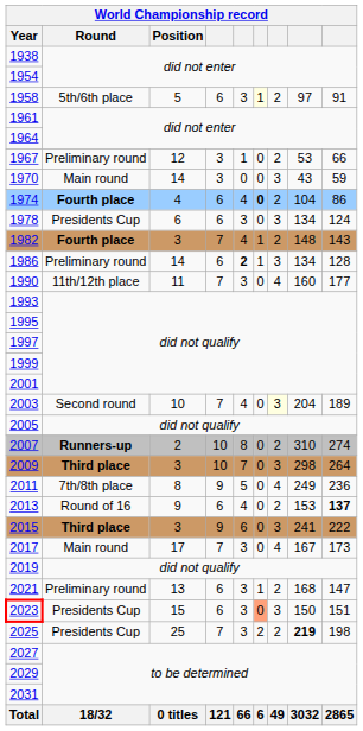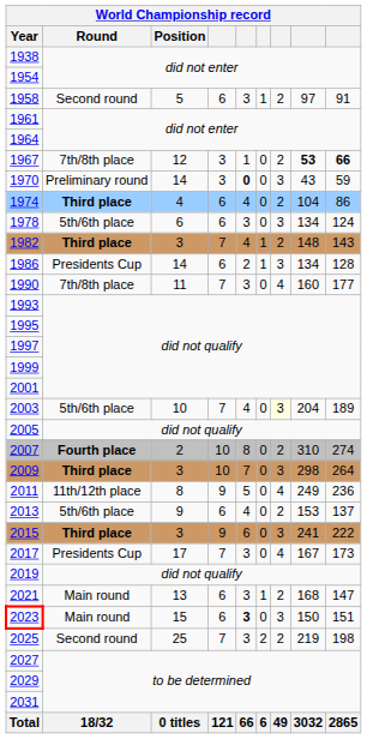1958 | Round: 5th/6th place -> Second round
1958 | column 6: lightyellow background -> no background
1967 | Round: Preliminary round -> 7th/8th place
1967 | column 8: normal -> bold
1967 | column 9: normal -> bold
1970 | Round: Main round -> Preliminary round
1970 | column 5: normal -> bold
1974 | Round: Fourth place -> Third place
1974 | column 6: bold -> normal
1978 | Round: Presidents Cup -> 5th/6th place
1982 | Round: Fourth place -> Third place
1986 | Round: Preliminary round -> Presidents Cup
1986 | column 5: bold -> normal
1990 | Round: 11th/12th place -> 7th/8th place
2003 | Round: Second round -> 5th/6th place
2007 | Round: Runners-up -> Fourth place
2011 | Round: 7th/8th place -> 11th/12th place
2013 | Round: Round of 16 -> 5th/6th place
2013 | column 9: bold -> normal
2017 | Round: Main round -> Presidents Cup
2021 | Round: Preliminary round -> Main round
2023 | Round: Presidents Cup -> Main round
2023 | column 5: normal -> bold
2023 | column 6: lightsalmon background -> no background
2025 | Round: Presidents Cup -> Second round
2025 | column 8: bold -> normal
